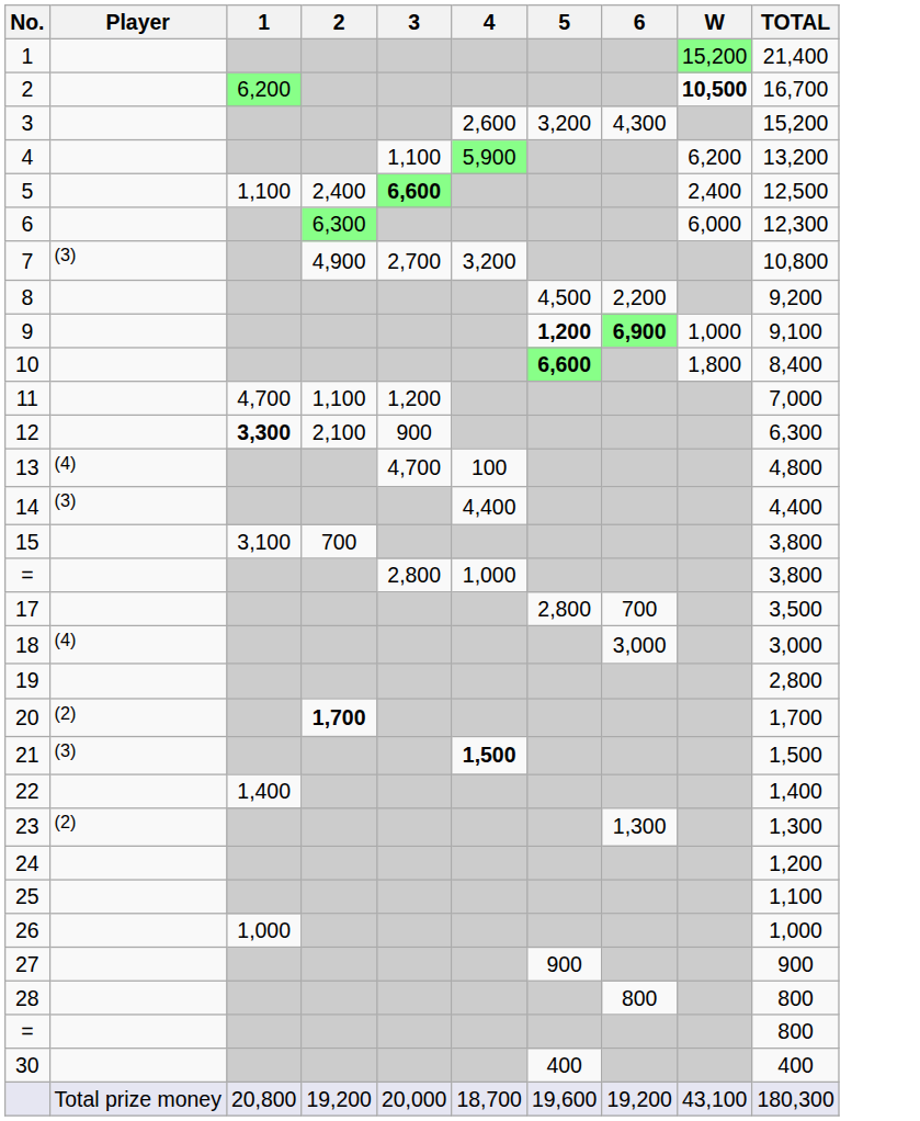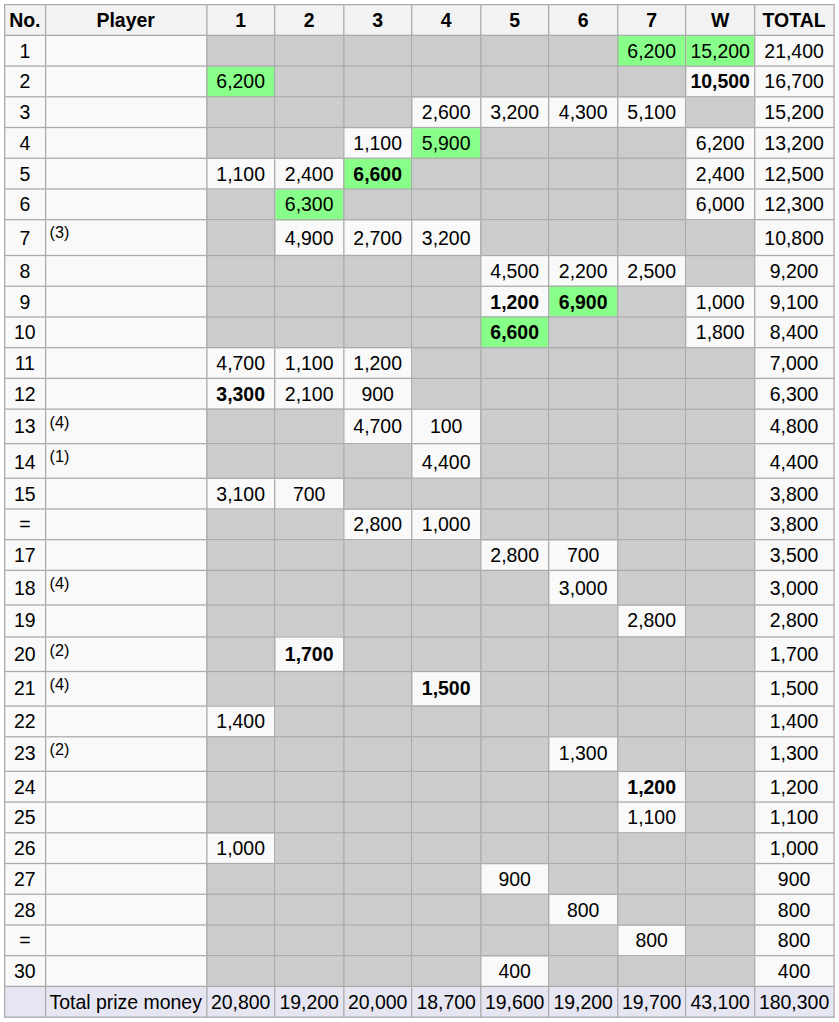+ column: 7 | 6,200 | 5,100 | 2,500 | 2,800 | 1,200 | 1,100 | 800 | 19,700
14 | Player: (3) -> (1)
21 | Player: (3) -> (4)
